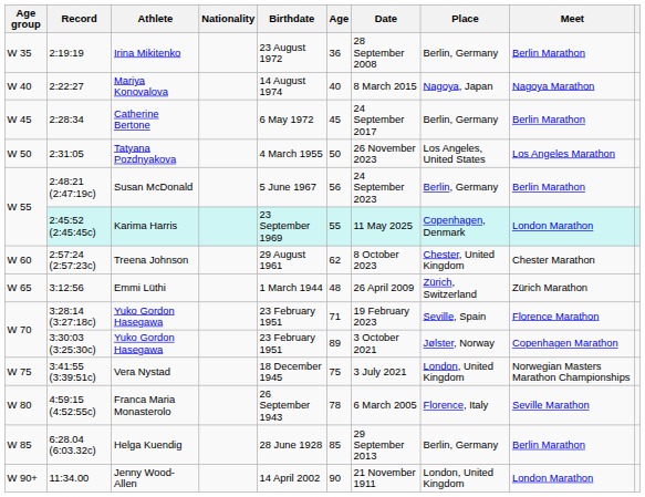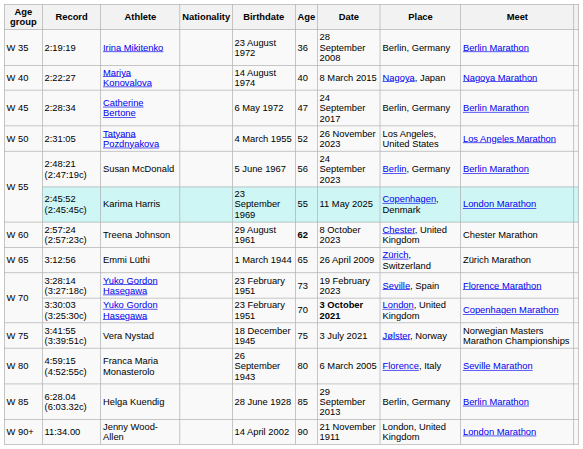Catherine Bertone | Age: 45 -> 47
Tatyana Pozdnyakova | Age: 50 -> 52
Treena Johnson | Age: normal -> bold
Emmi Lüthi | Age: 48 -> 65
3:28:14 (3:27:18c) / Yuko Gordon Hasegawa | Age: 71 -> 73
3:30:03 (3:25:30c) / Yuko Gordon Hasegawa | Age: 89 -> 70
3:30:03 (3:25:30c) / Yuko Gordon Hasegawa | Date: normal -> bold
3:30:03 (3:25:30c) / Yuko Gordon Hasegawa | Place: Jølster, Norway -> London, United Kingdom
Vera Nystad | Place: London, United Kingdom -> Jølster, Norway
Franca Maria Monasterolo | Age: 78 -> 80
